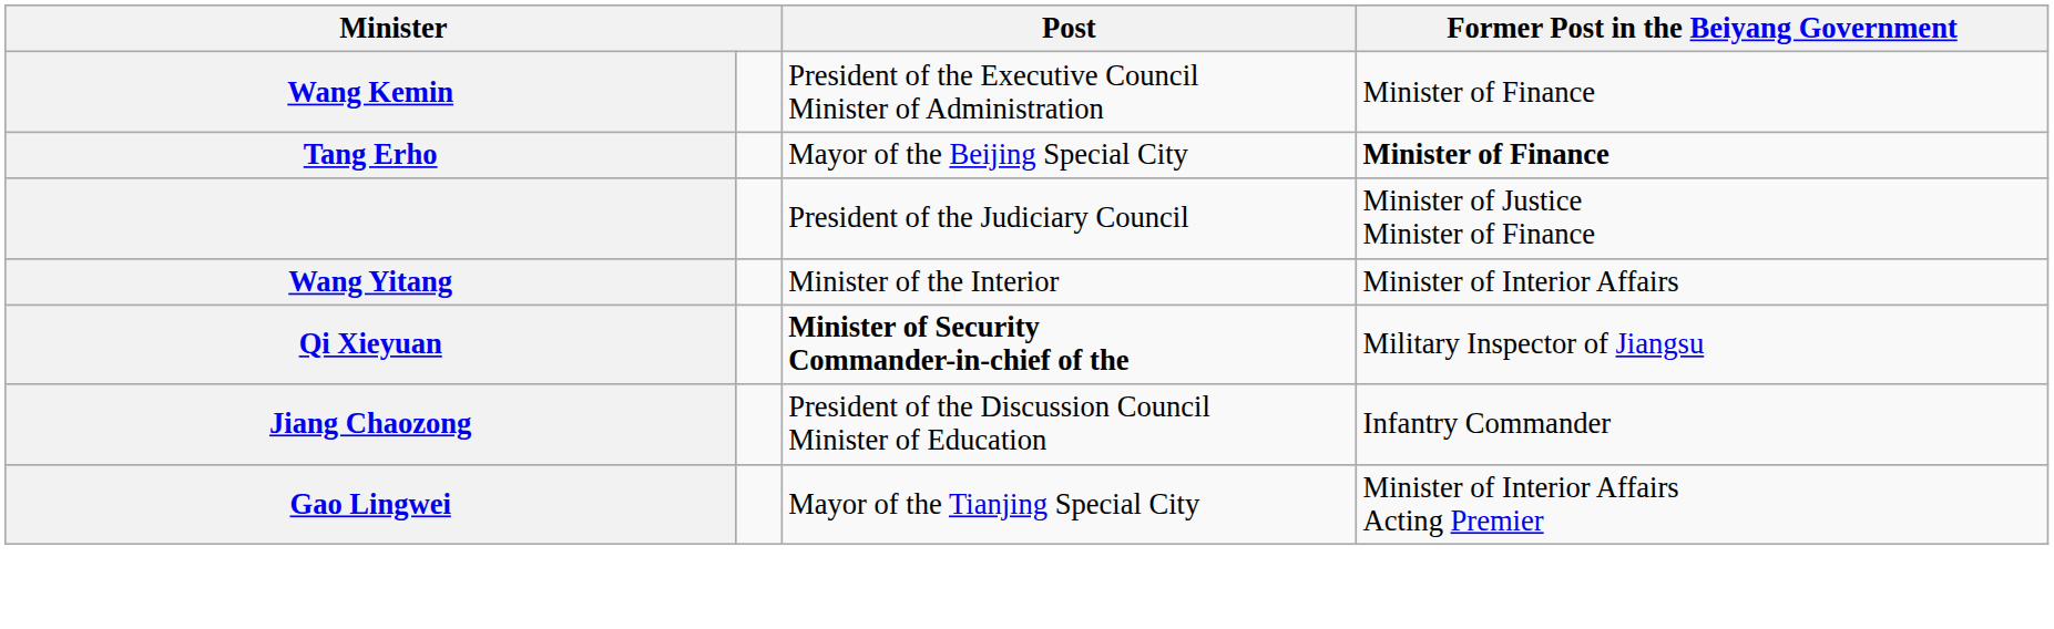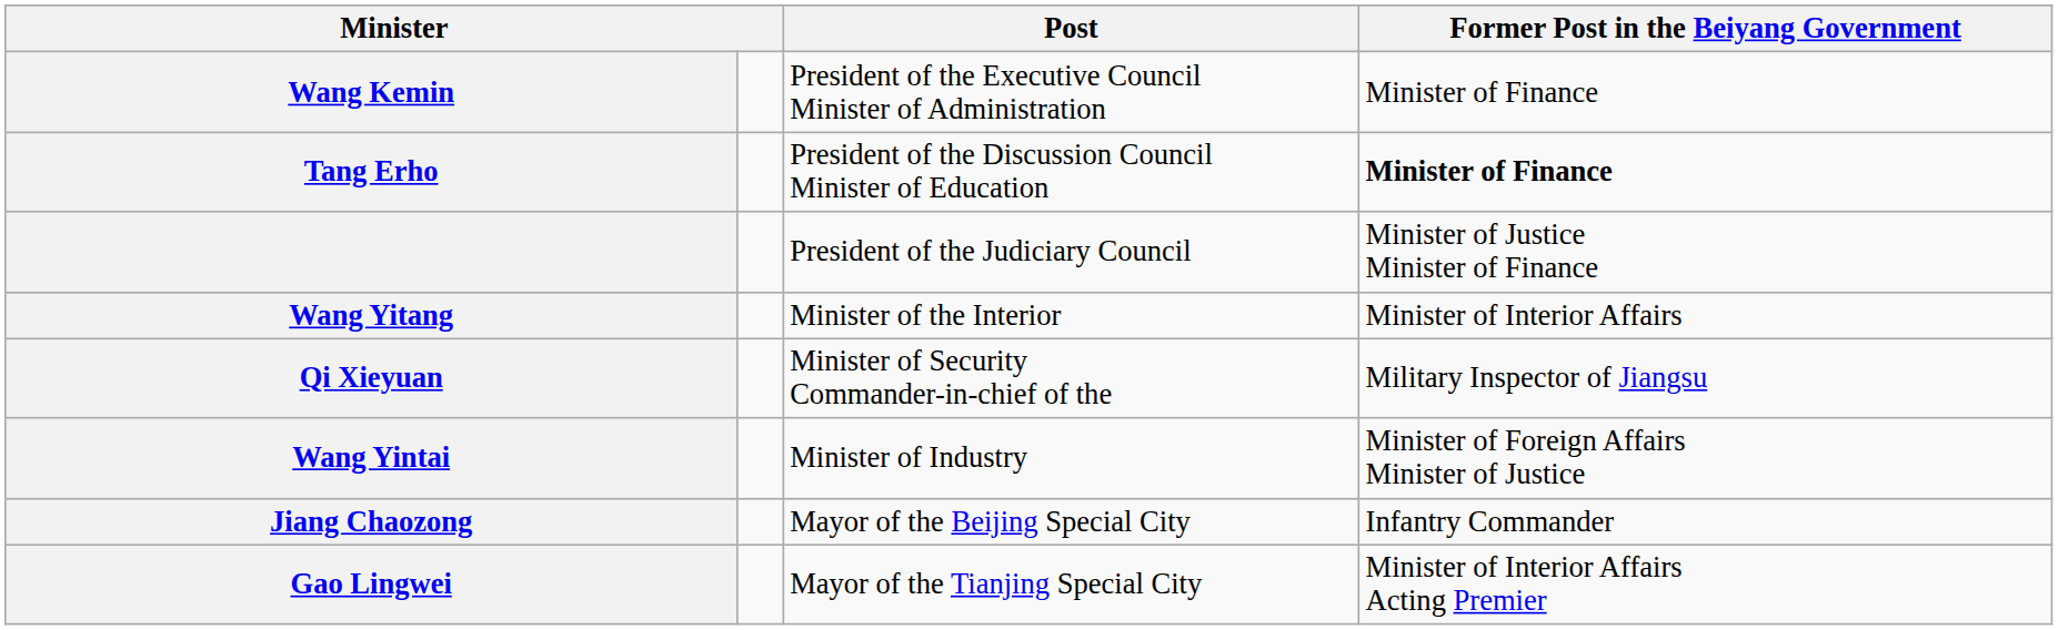Tang Erho | Post: Mayor of the Beijing Special City -> President of the Discussion Council Minister of Education
Qi Xieyuan | Post: bold -> normal
+ row: Wang Yintai | Minister of Industry | Minister of Foreign Affairs Minister of Justice
Jiang Chaozong | Post: President of the Discussion Council Minister of Education -> Mayor of the Beijing Special City
